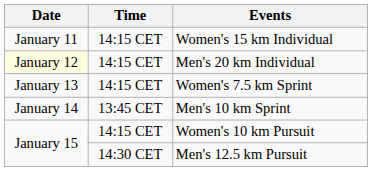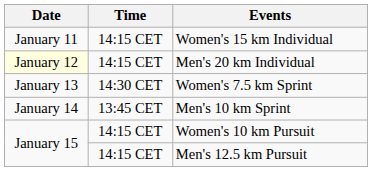Women's 7.5 km Sprint | Time: 14:15 CET -> 14:30 CET
Men's 12.5 km Pursuit | Time: 14:30 CET -> 14:15 CET
